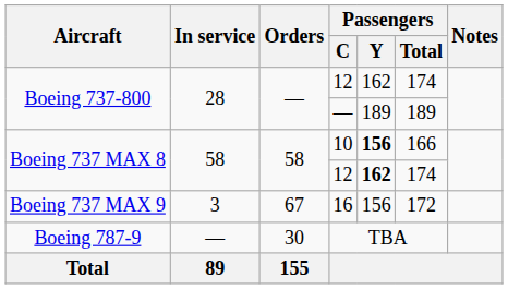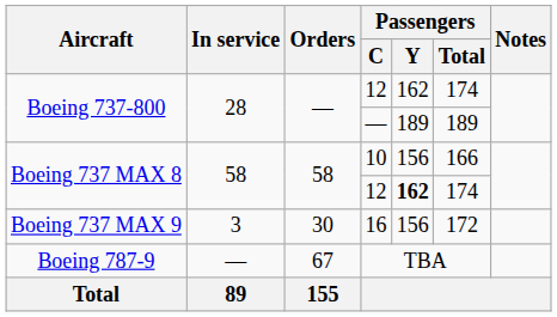10 | Passengers / Y: bold -> normal
16 | Orders: 67 -> 30
TBA | Orders: 30 -> 67
